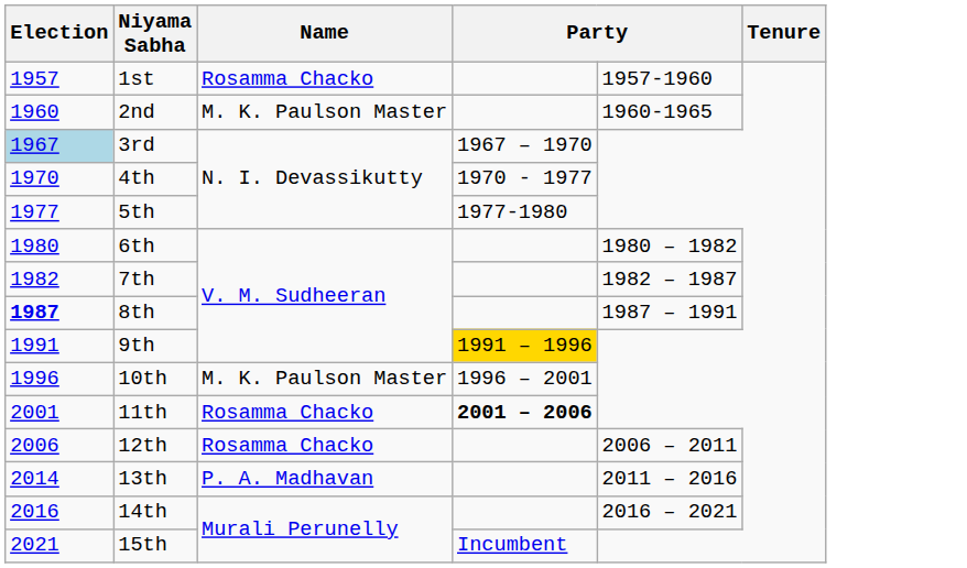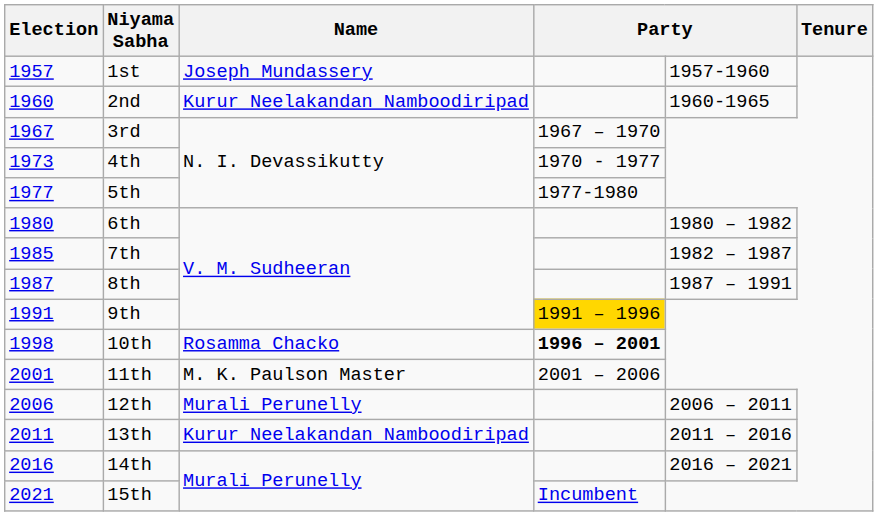1st | Name: Rosamma Chacko -> Joseph Mundassery
2nd | Name: M. K. Paulson Master -> Kurur Neelakandan Namboodiripad
3rd | Election: lightblue background -> no background
4th | Election: 1970 -> 1973
7th | Election: 1982 -> 1985
8th | Election: bold -> normal
10th | Election: 1996 -> 1998
10th | Name: M. K. Paulson Master -> Rosamma Chacko
10th | column 4: normal -> bold
11th | Name: Rosamma Chacko -> M. K. Paulson Master
11th | column 4: bold -> normal
12th | Name: Rosamma Chacko -> Murali Perunelly
13th | Election: 2014 -> 2011
13th | Name: P. A. Madhavan -> Kurur Neelakandan Namboodiripad
